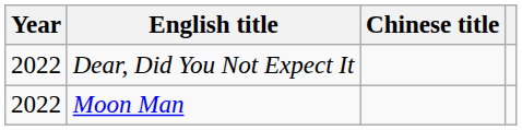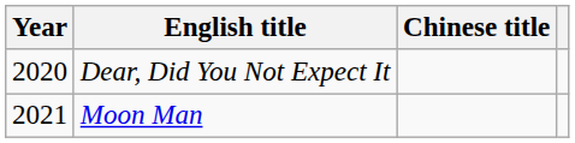Dear, Did You Not Expect It | Year: 2022 -> 2020
Moon Man | Year: 2022 -> 2021
